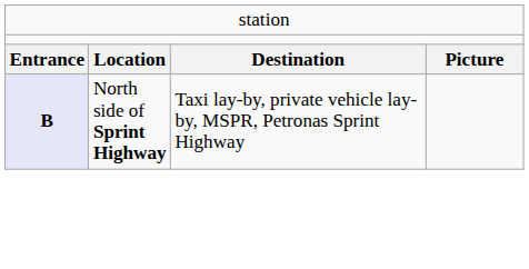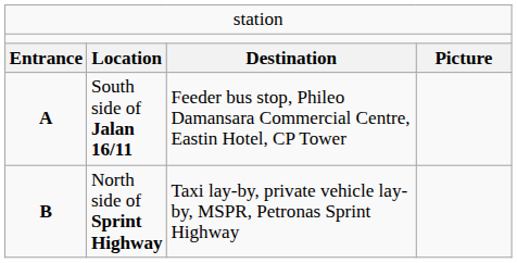+ row: A | South side of Jalan 16/11 | Feeder bus stop, Phileo Damansara Commercial Centre, Eastin Hotel, CP Tower
North side of Sprint Highway | column 1: lavender background -> no background
